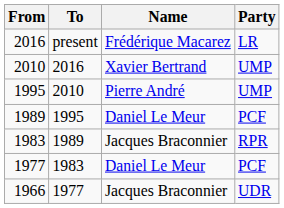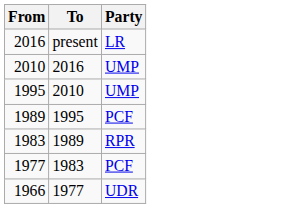- column: Name | Frédérique Macarez | Xavier Bertrand | Pierre André | Daniel Le Meur | Jacques Braconnier | Daniel Le Meur | Jacques Braconnier
